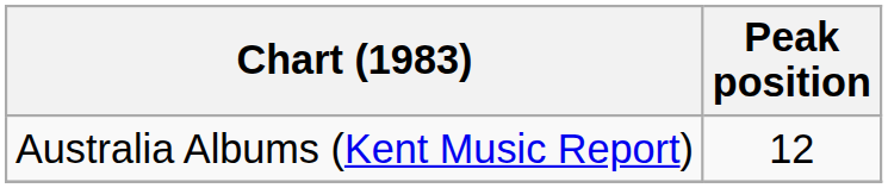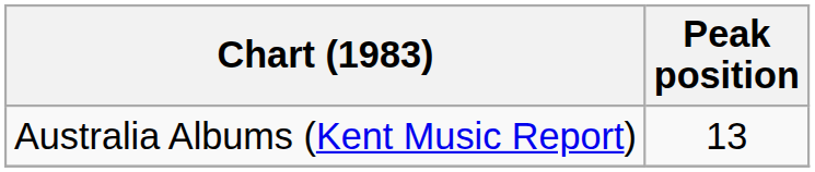Australia Albums (Kent Music Report) | Peak position: 12 -> 13
